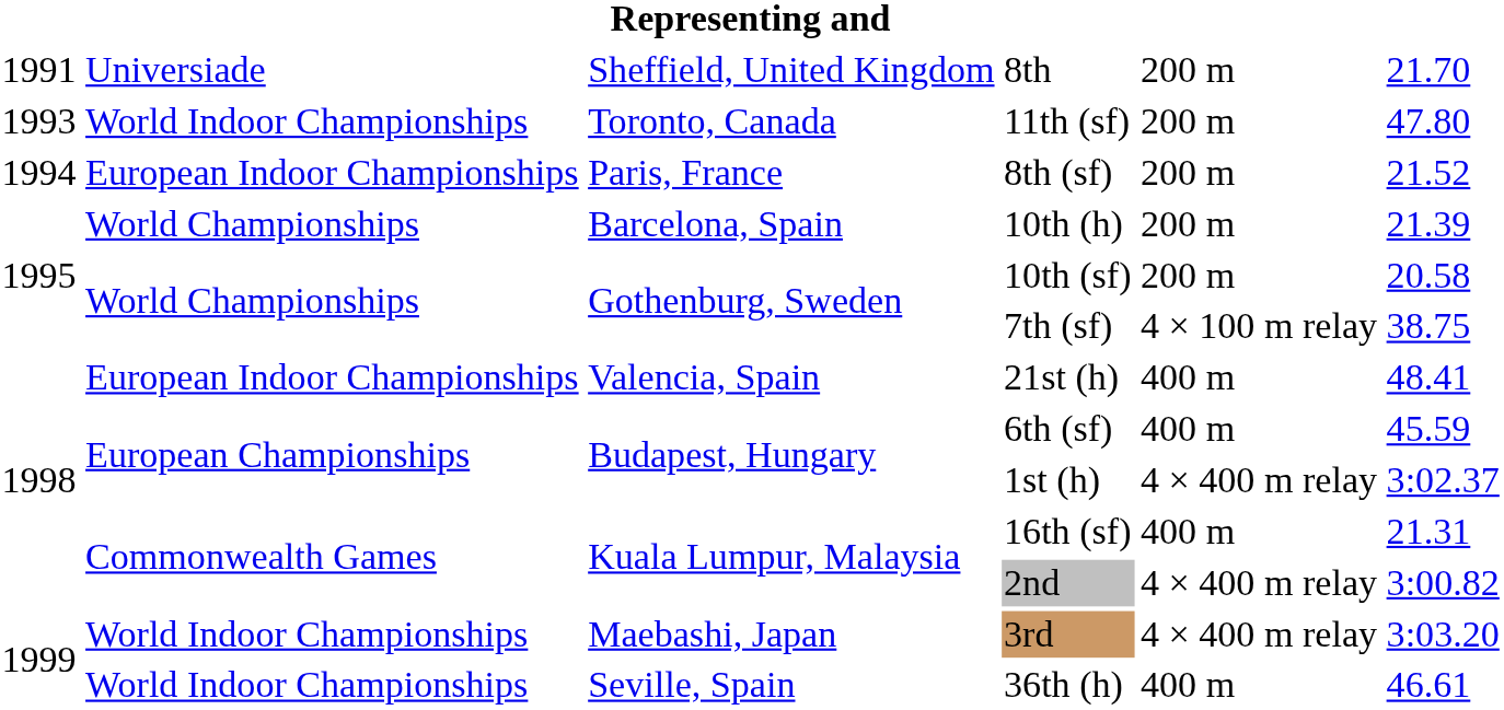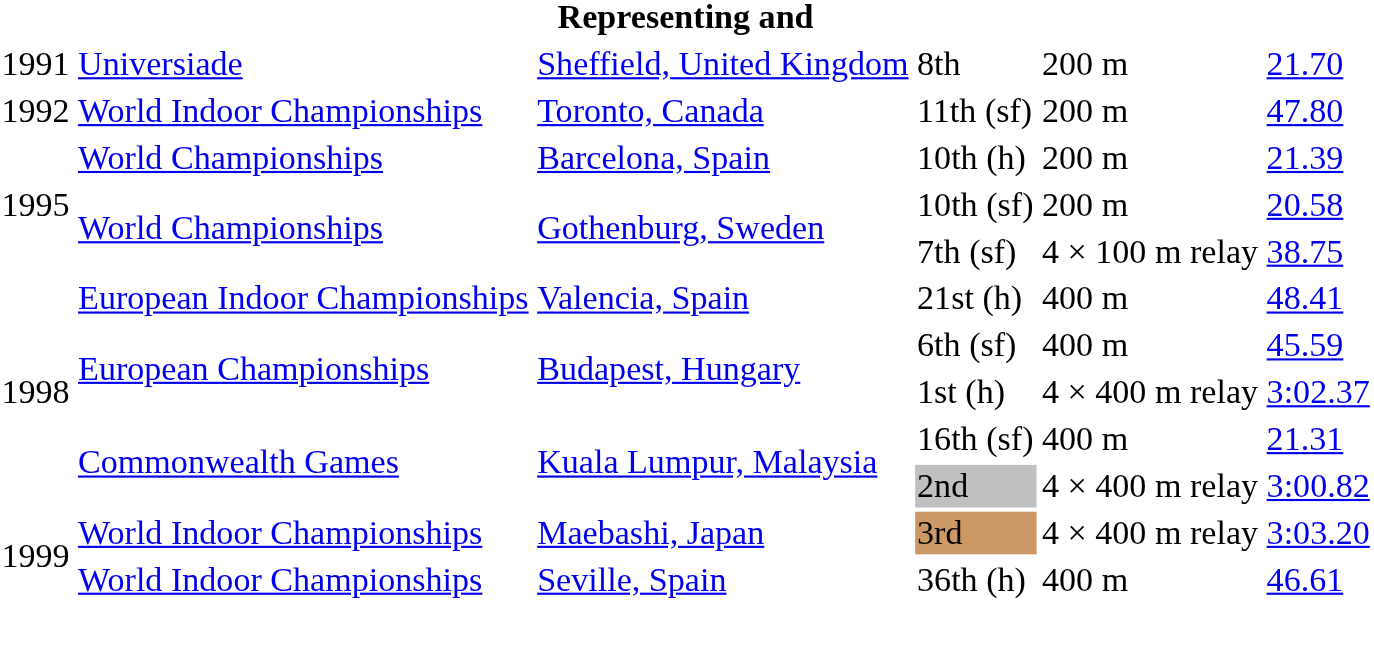11th (sf) | column 1: 1993 -> 1992
- row: 1994 | European Indoor Championships | Paris, France | 8th (sf) | 200 m | 21.52
